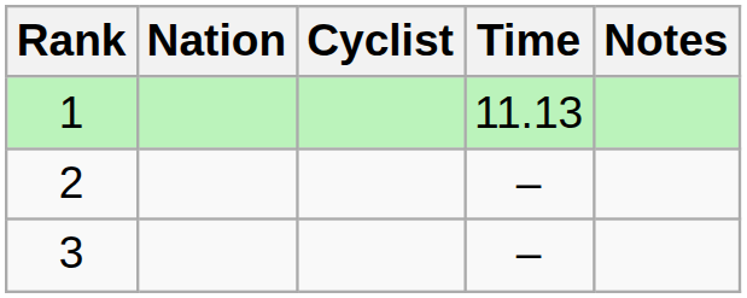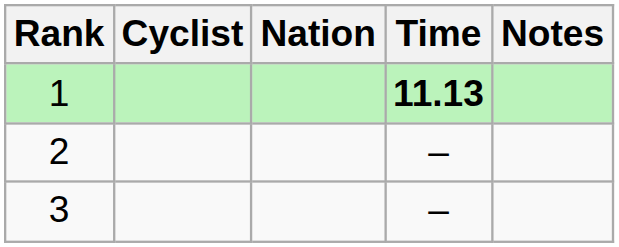columns swapped: Cyclist <-> Nation
1 | Time: normal -> bold
